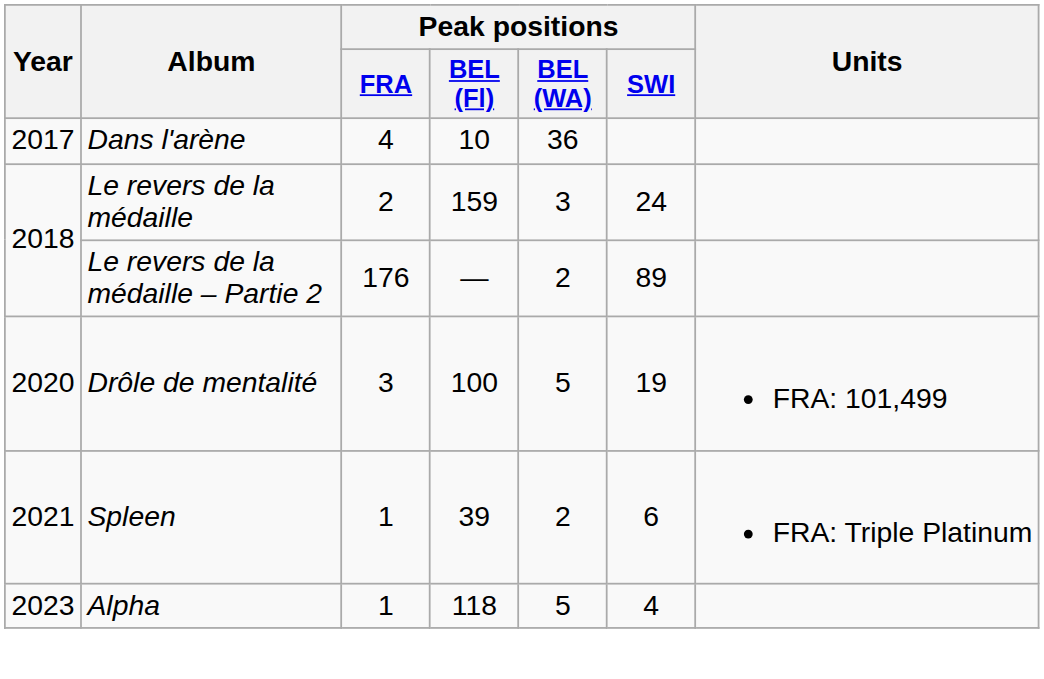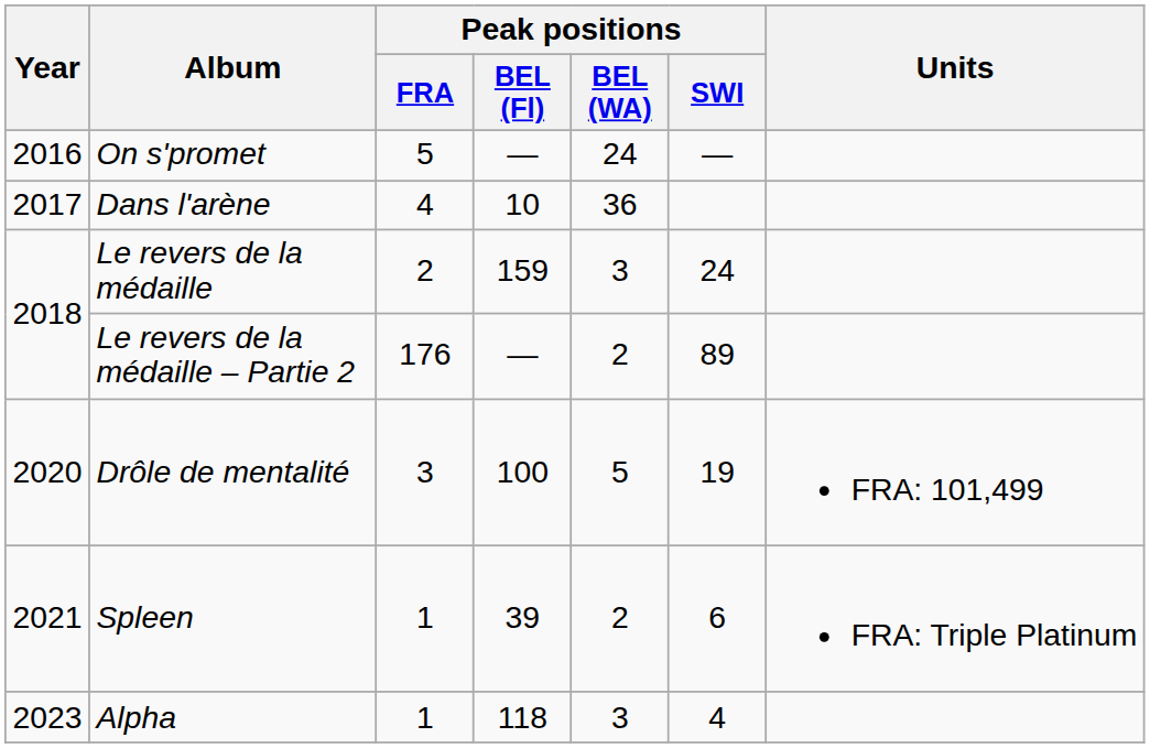+ row: 2016 | On s'promet | 5 | — | 24 | —
Alpha | Peak positions / BEL (WA): 5 -> 3
